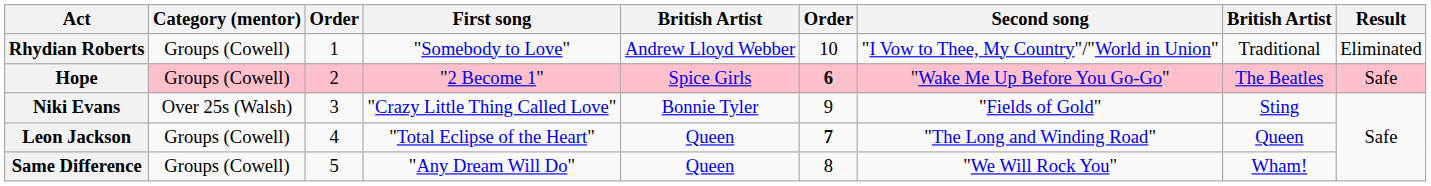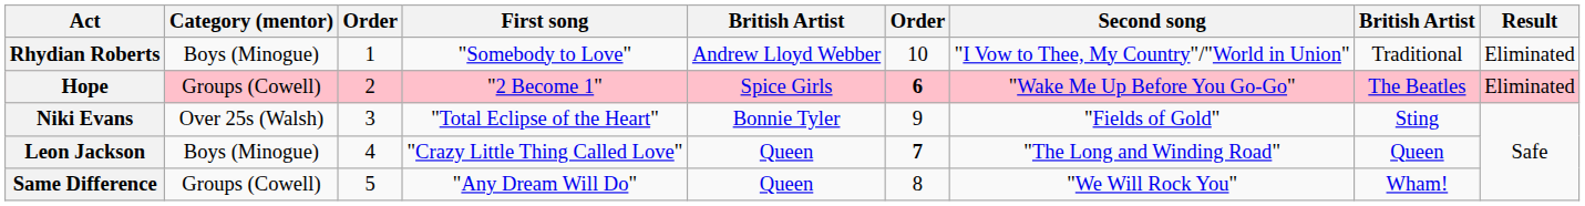Rhydian Roberts | Category (mentor): Groups (Cowell) -> Boys (Minogue)
Hope | Result: Safe -> Eliminated
Niki Evans | First song: "Crazy Little Thing Called Love" -> "Total Eclipse of the Heart"
Leon Jackson | Category (mentor): Groups (Cowell) -> Boys (Minogue)
Leon Jackson | First song: "Total Eclipse of the Heart" -> "Crazy Little Thing Called Love"
